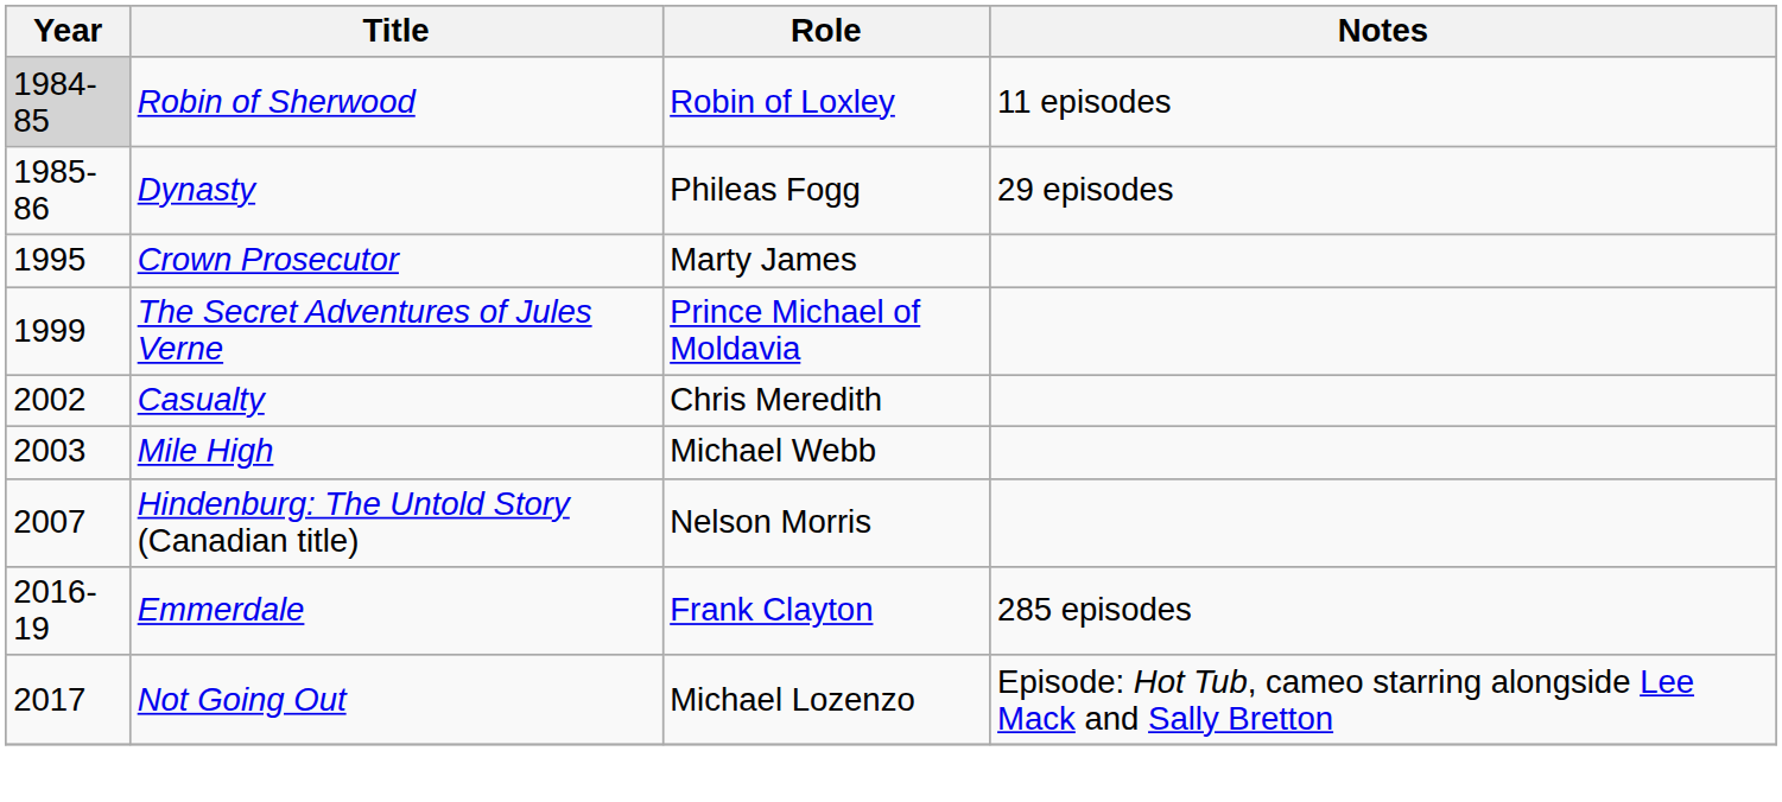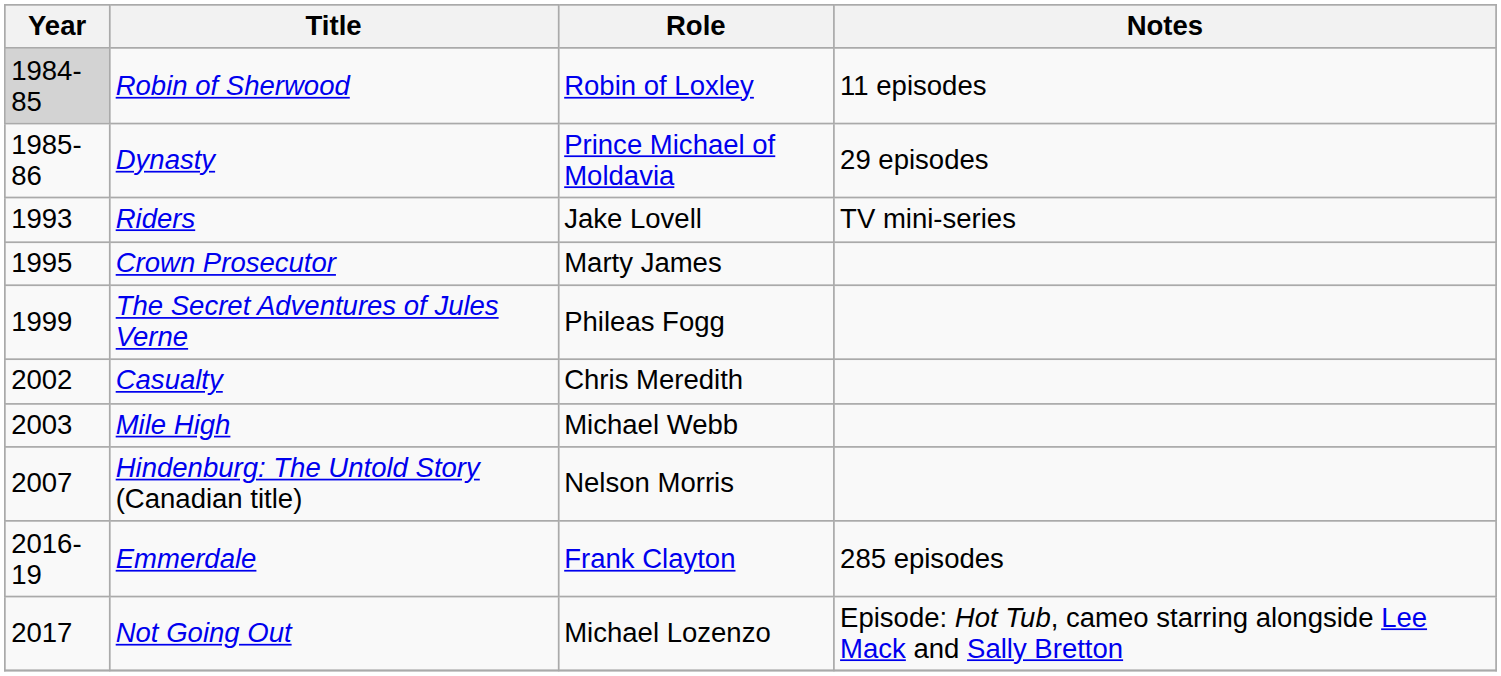Dynasty | Role: Phileas Fogg -> Prince Michael of Moldavia
+ row: 1993 | Riders | Jake Lovell | TV mini-series
The Secret Adventures of Jules Verne | Role: Prince Michael of Moldavia -> Phileas Fogg
